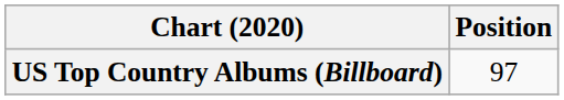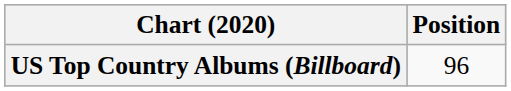US Top Country Albums (Billboard) | Position: 97 -> 96
